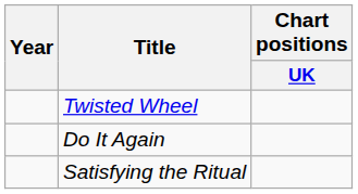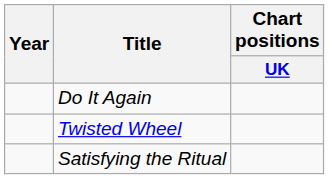rows swapped: Twisted Wheel <-> Do It Again
